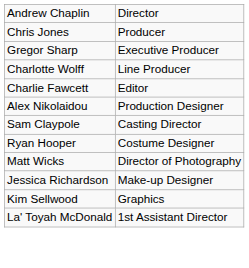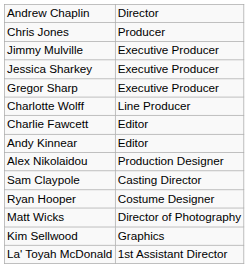+ row: Jimmy Mulville | Executive Producer
+ row: Jessica Sharkey | Executive Producer
+ row: Andy Kinnear | Editor
- row: Jessica Richardson | Make-up Designer
